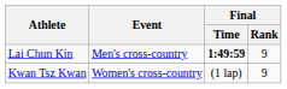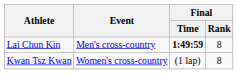Lai Chun Kin | Final / Rank: 9 -> 8
Kwan Tsz Kwan | Final / Rank: 9 -> 8
